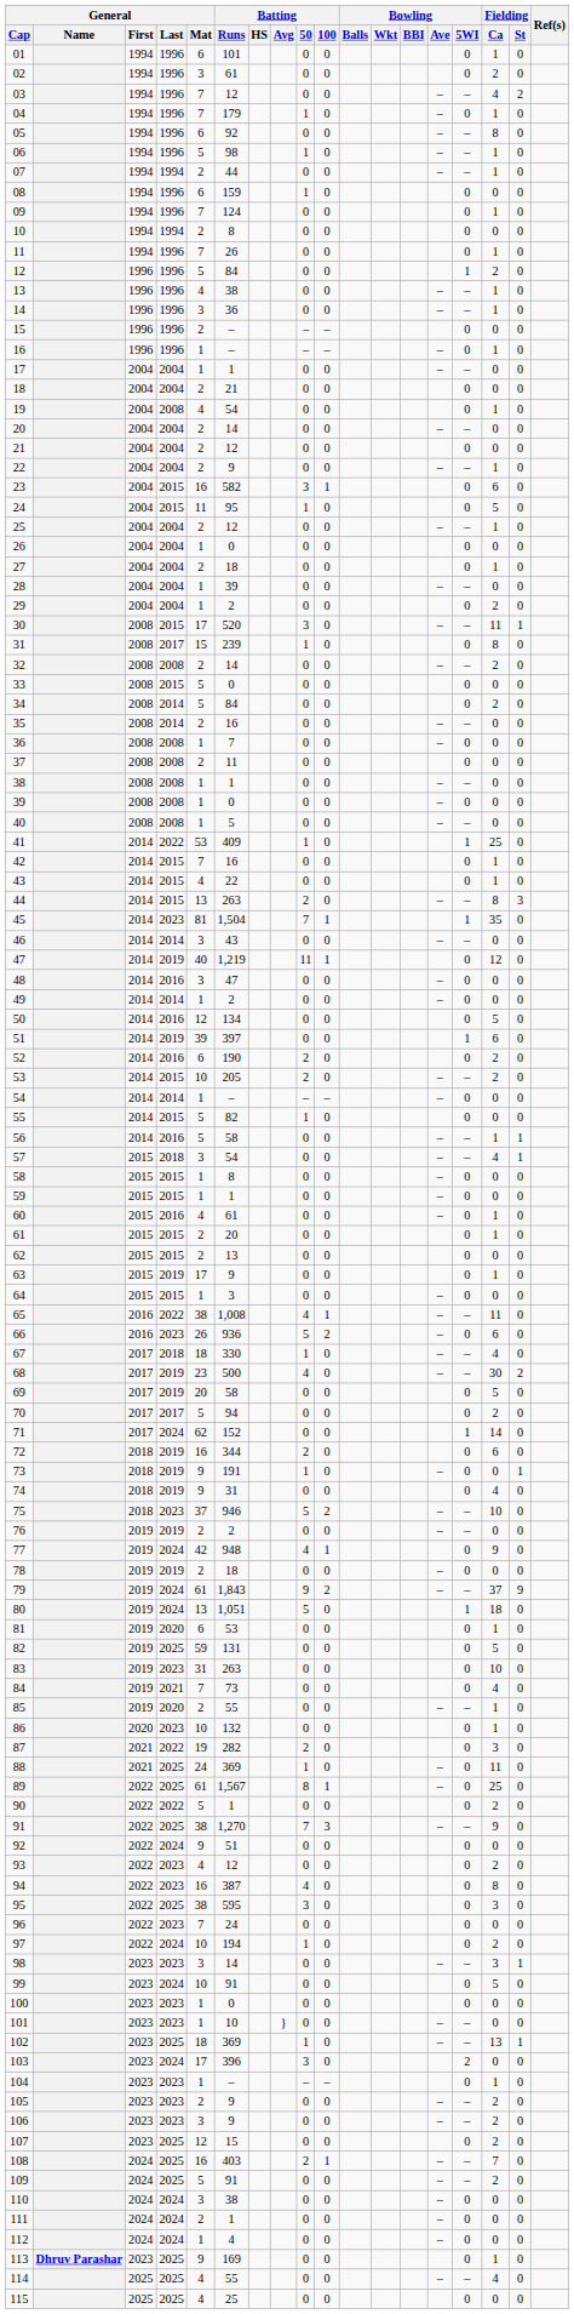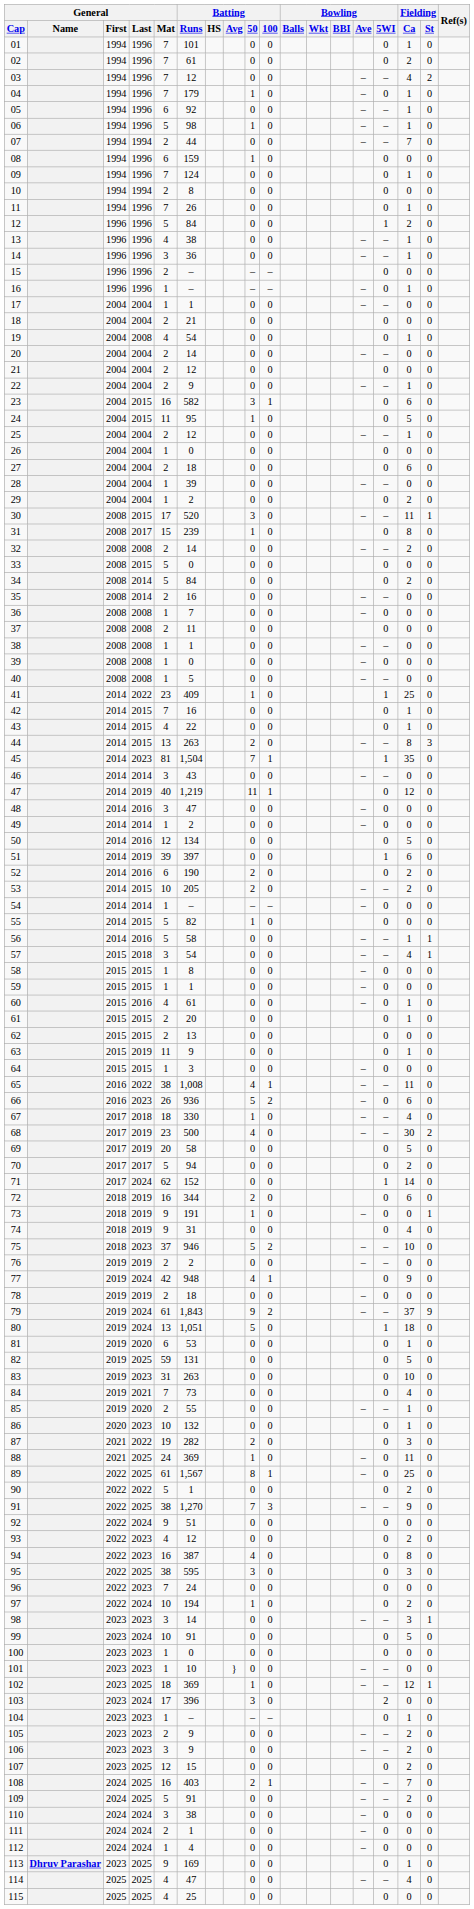01 | General / Mat: 6 -> 7
02 | General / Mat: 3 -> 7
05 | Fielding / Ca: 8 -> 1
07 | Fielding / Ca: 1 -> 7
27 | Fielding / Ca: 1 -> 6
41 | General / Mat: 53 -> 23
63 | General / Mat: 17 -> 11
102 | Fielding / Ca: 13 -> 12
114 | Batting / Runs: 55 -> 47
